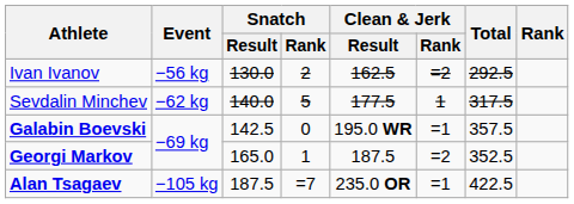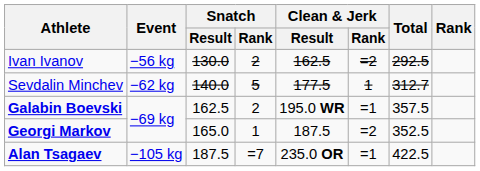Sevdalin Minchev | Total: 317.5 -> 312.7
Galabin Boevski | Snatch / Result: 142.5 -> 162.5
Galabin Boevski | Snatch / Rank: 0 -> 2
